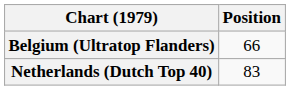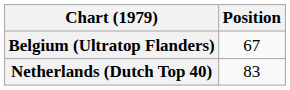Belgium (Ultratop Flanders) | Position: 66 -> 67
